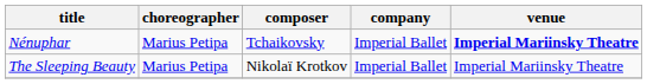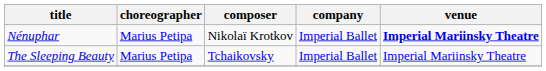Nénuphar | composer: Tchaikovsky -> Nikolaï Krotkov
The Sleeping Beauty | composer: Nikolaï Krotkov -> Tchaikovsky
